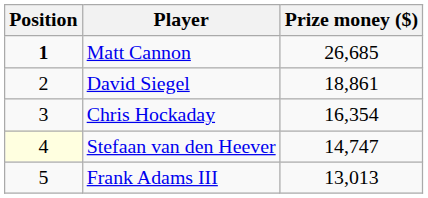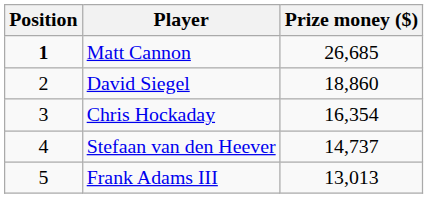David Siegel | Prize money ($): 18,861 -> 18,860
Stefaan van den Heever | Position: lightyellow background -> no background
Stefaan van den Heever | Prize money ($): 14,747 -> 14,737
